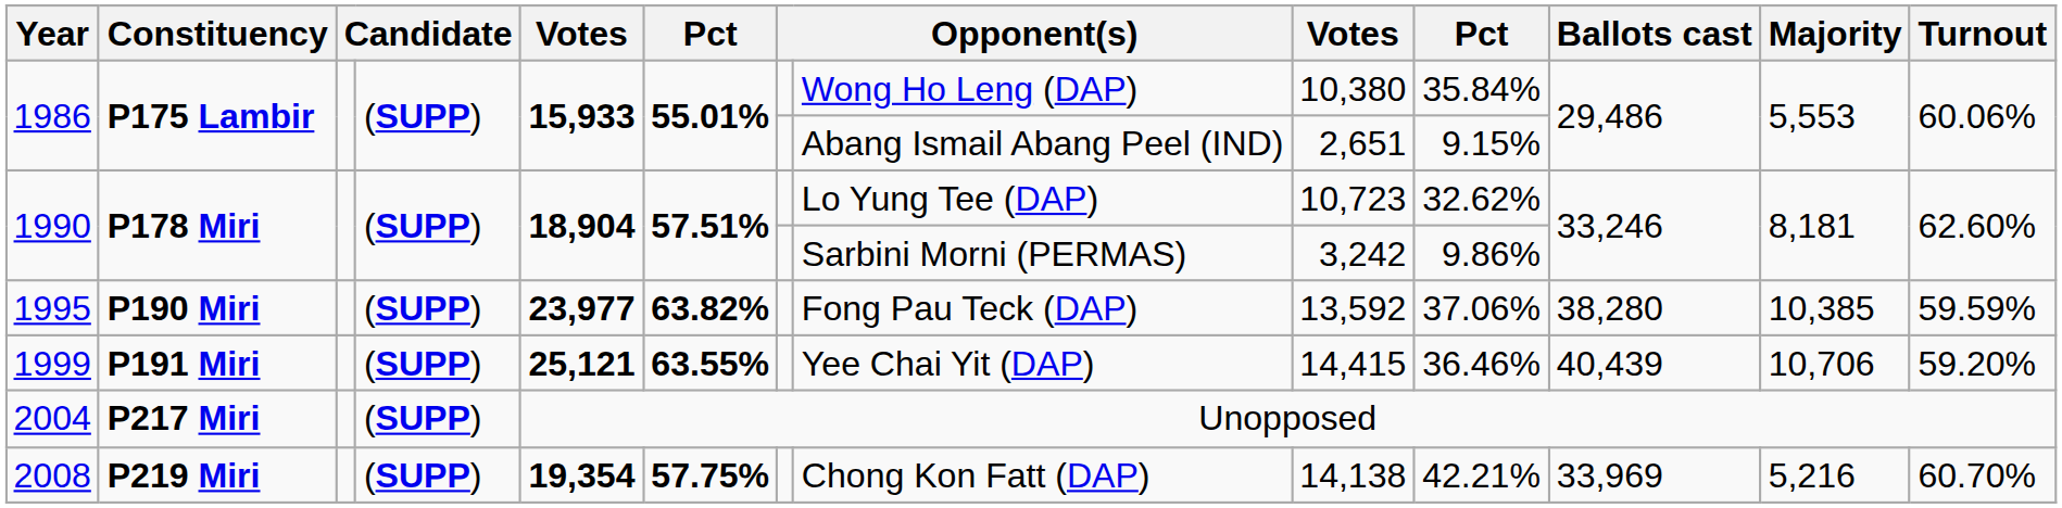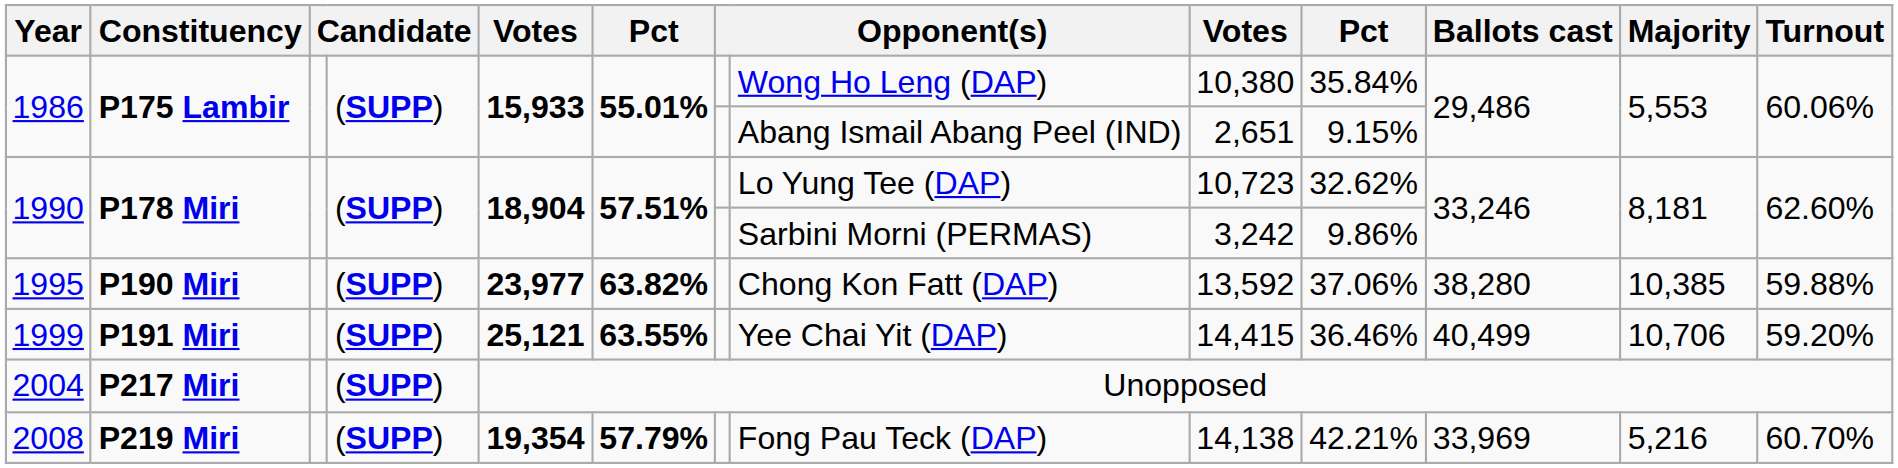1995 | column 8: Fong Pau Teck (DAP) -> Chong Kon Fatt (DAP)
1995 | Turnout: 59.59% -> 59.88%
1999 | Ballots cast: 40,439 -> 40,499
2008 | column 6: 57.75% -> 57.79%
2008 | column 8: Chong Kon Fatt (DAP) -> Fong Pau Teck (DAP)
